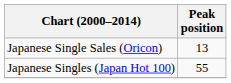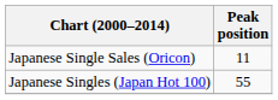Japanese Single Sales (Oricon) | Peak position: 13 -> 11
